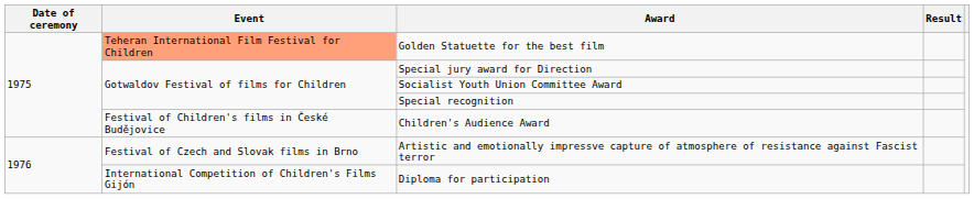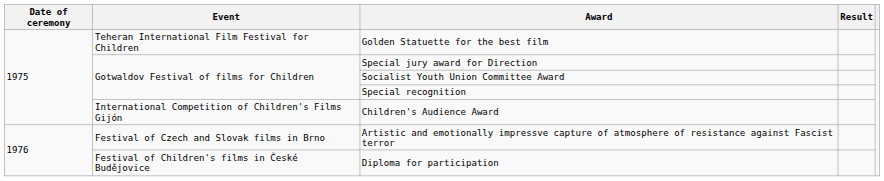Golden Statuette for the best film | Event: lightsalmon background -> no background
Children's Audience Award | Event: Festival of Children's films in České Budějovice -> International Competition of Children's Films Gijón
Diploma for participation | Event: International Competition of Children's Films Gijón -> Festival of Children's films in České Budějovice
